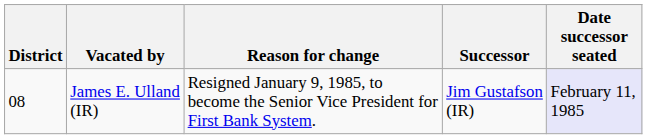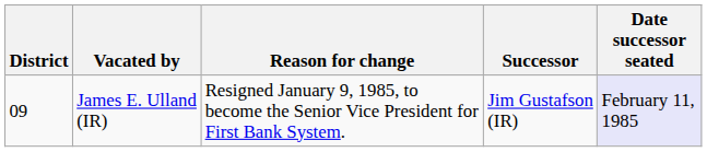James E. Ulland (IR) | District: 08 -> 09
